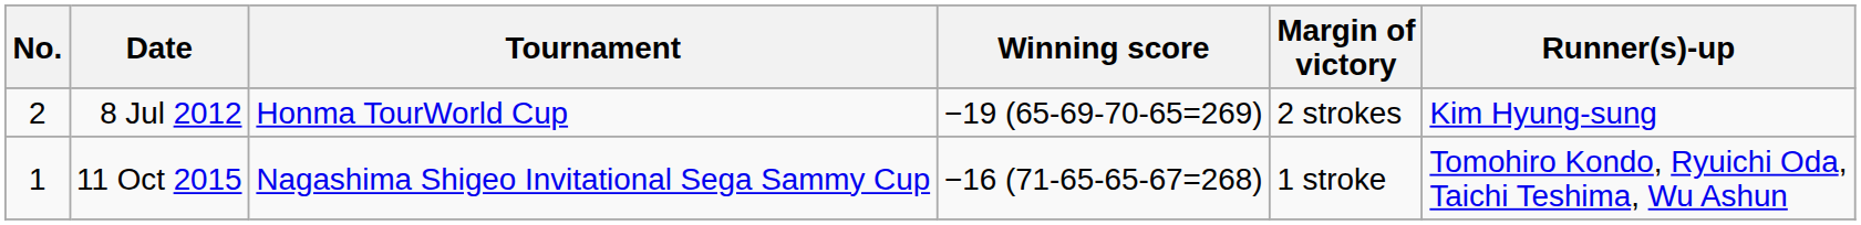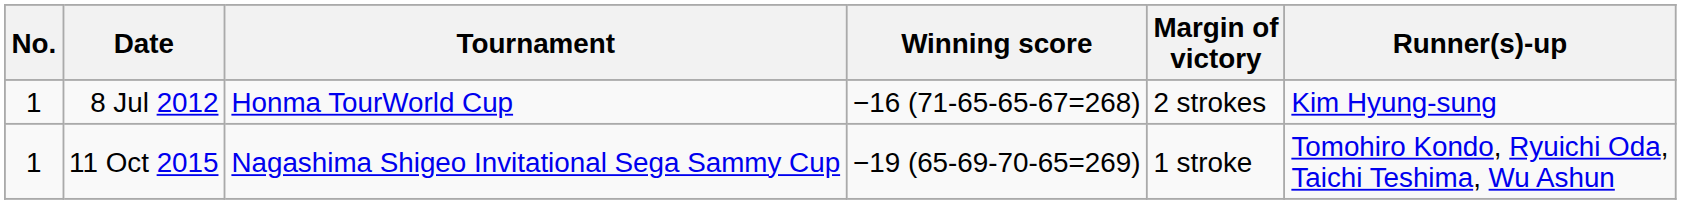8 Jul 2012 | No.: 2 -> 1
8 Jul 2012 | Winning score: −19 (65-69-70-65=269) -> −16 (71-65-65-67=268)
11 Oct 2015 | Winning score: −16 (71-65-65-67=268) -> −19 (65-69-70-65=269)
